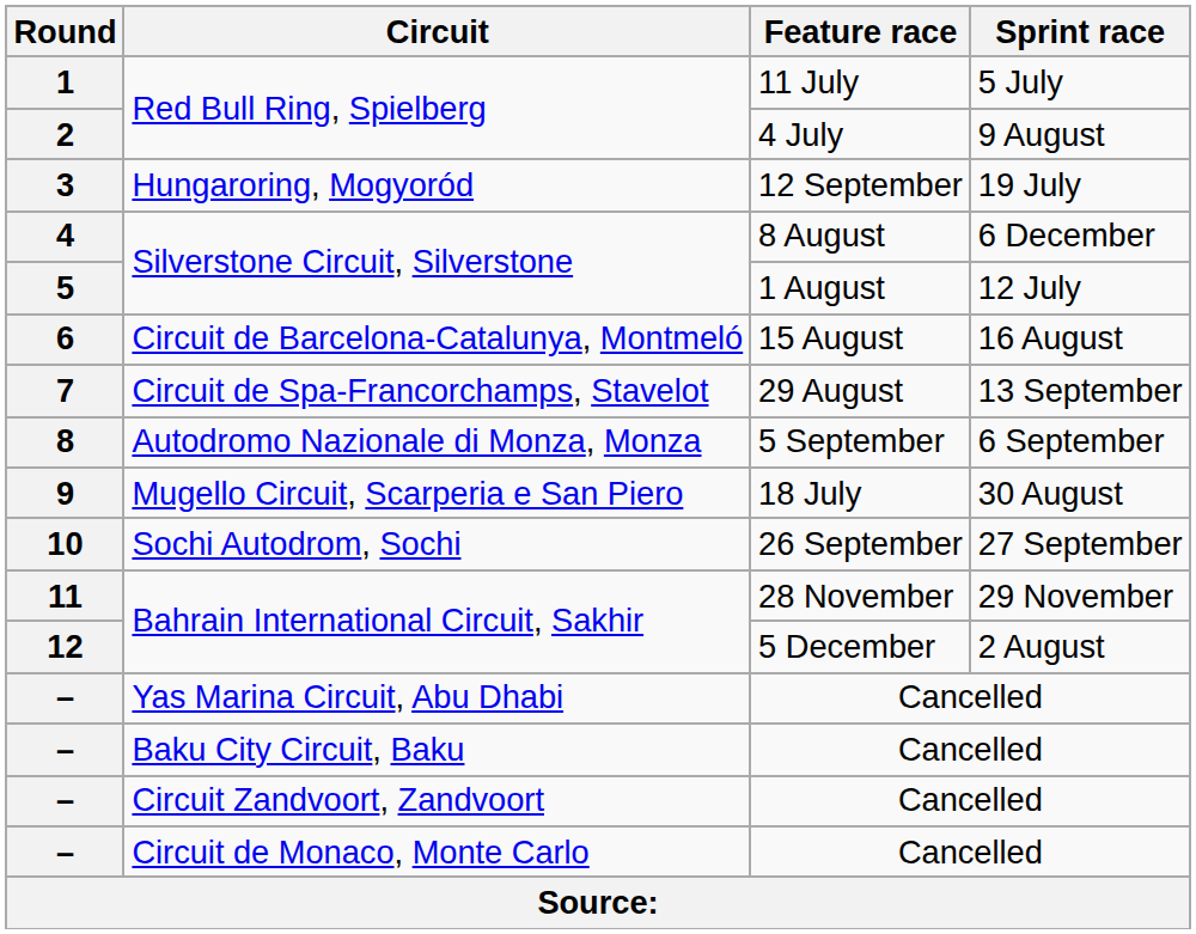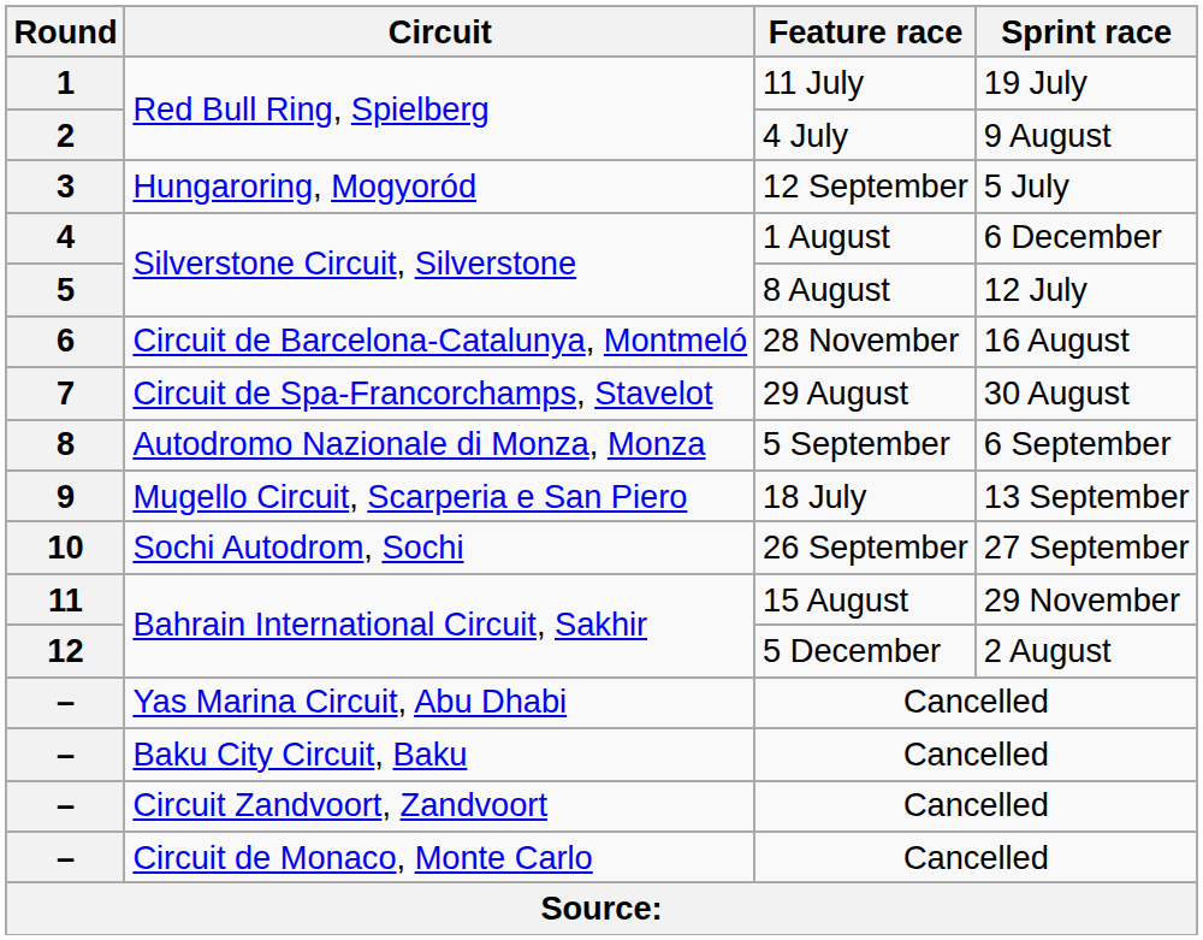1 | Sprint race: 5 July -> 19 July
3 | Sprint race: 19 July -> 5 July
4 | Feature race: 8 August -> 1 August
5 | Feature race: 1 August -> 8 August
6 | Feature race: 15 August -> 28 November
7 | Sprint race: 13 September -> 30 August
9 | Sprint race: 30 August -> 13 September
11 | Feature race: 28 November -> 15 August
